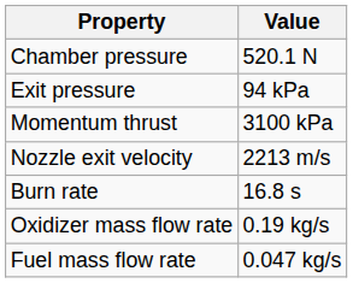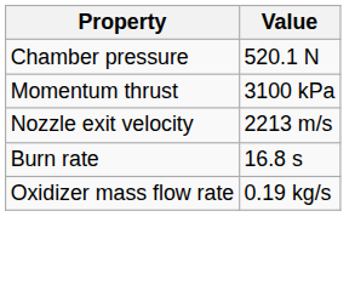- row: Exit pressure | 94 kPa
- row: Fuel mass flow rate | 0.047 kg/s
